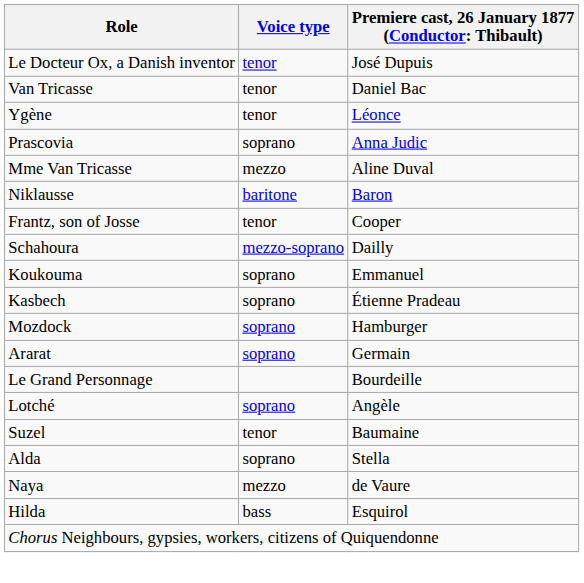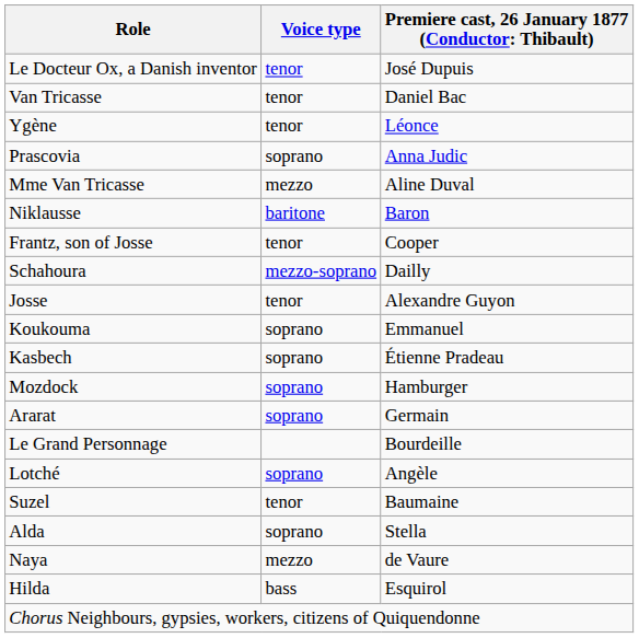+ row: Josse | tenor | Alexandre Guyon
